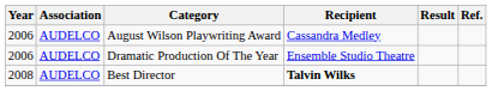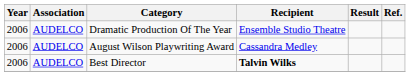rows swapped: Dramatic Production Of The Year <-> August Wilson Playwriting Award
Best Director | Year: 2008 -> 2006
